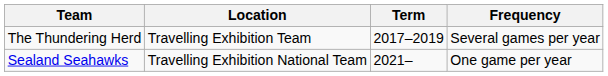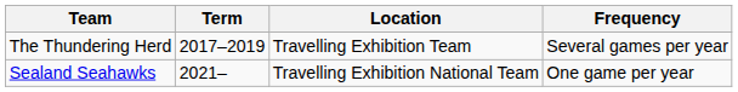columns swapped: Location <-> Term
